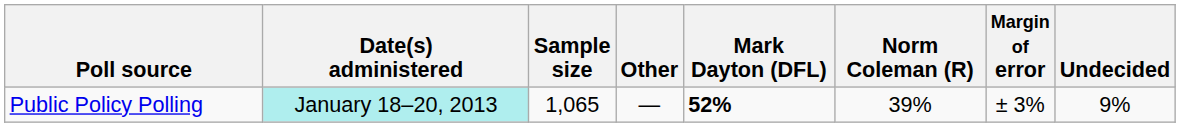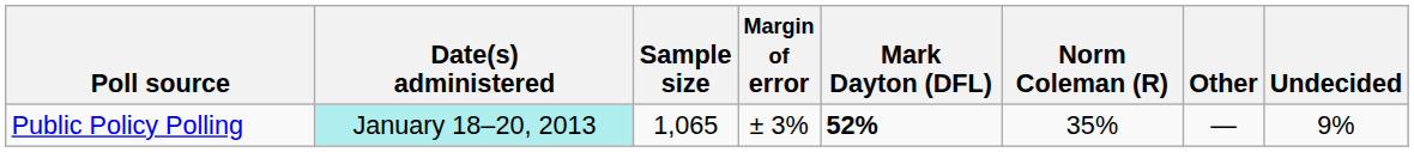columns swapped: Margin of error <-> Other
Public Policy Polling | Norm Coleman (R): 39% -> 35%
